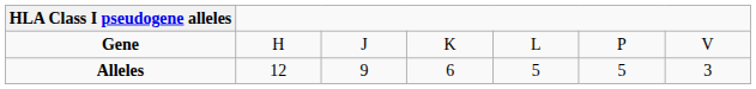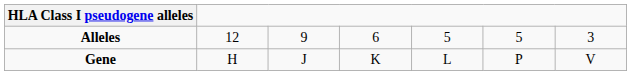rows swapped: Gene <-> Alleles
